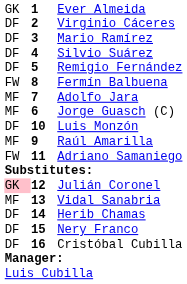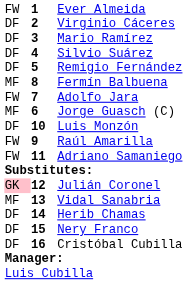Ever Almeida | column 1: GK -> FW
Fermín Balbuena | column 1: FW -> MF
Adolfo Jara | column 1: MF -> FW
Raúl Amarilla | column 1: MF -> FW
